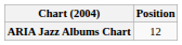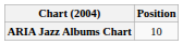ARIA Jazz Albums Chart | Position: 12 -> 10
